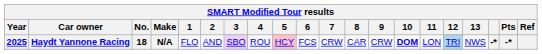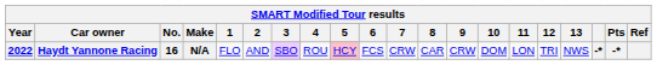Haydt Yannone Racing | Year: 2025 -> 2022
Haydt Yannone Racing | No.: 18 -> 16
Haydt Yannone Racing | 10: bold -> normal
Haydt Yannone Racing | 12: lightblue background -> no background
